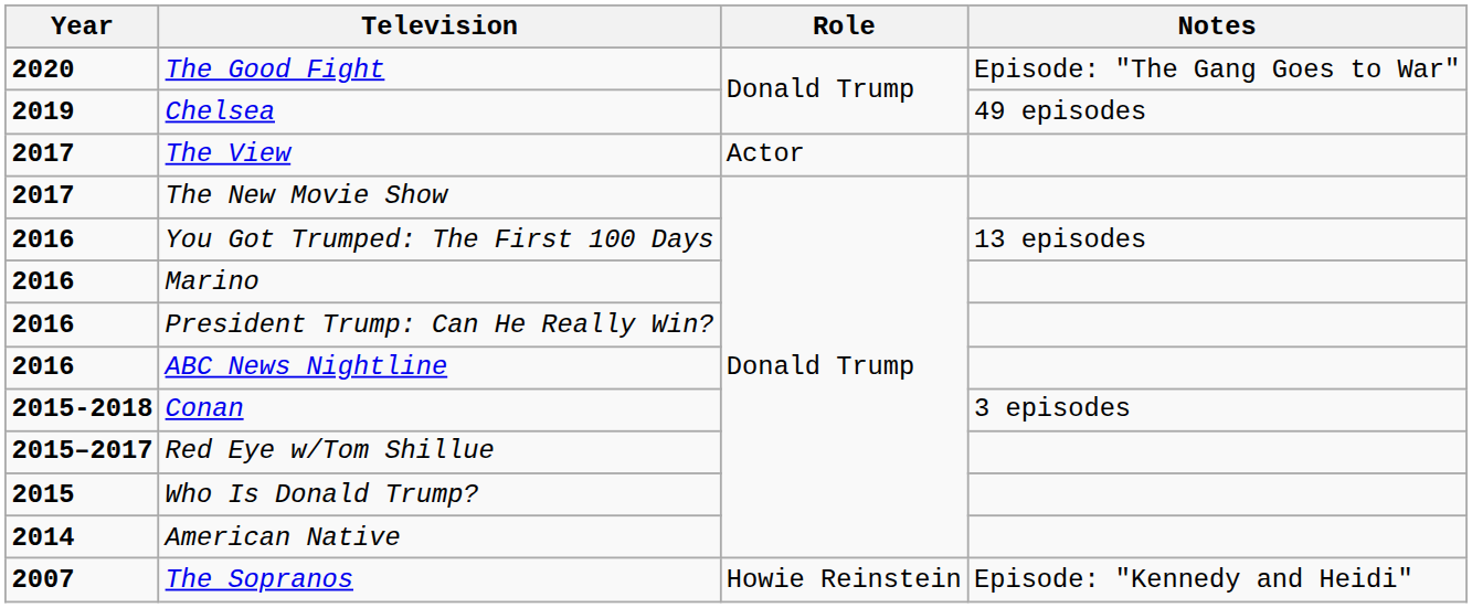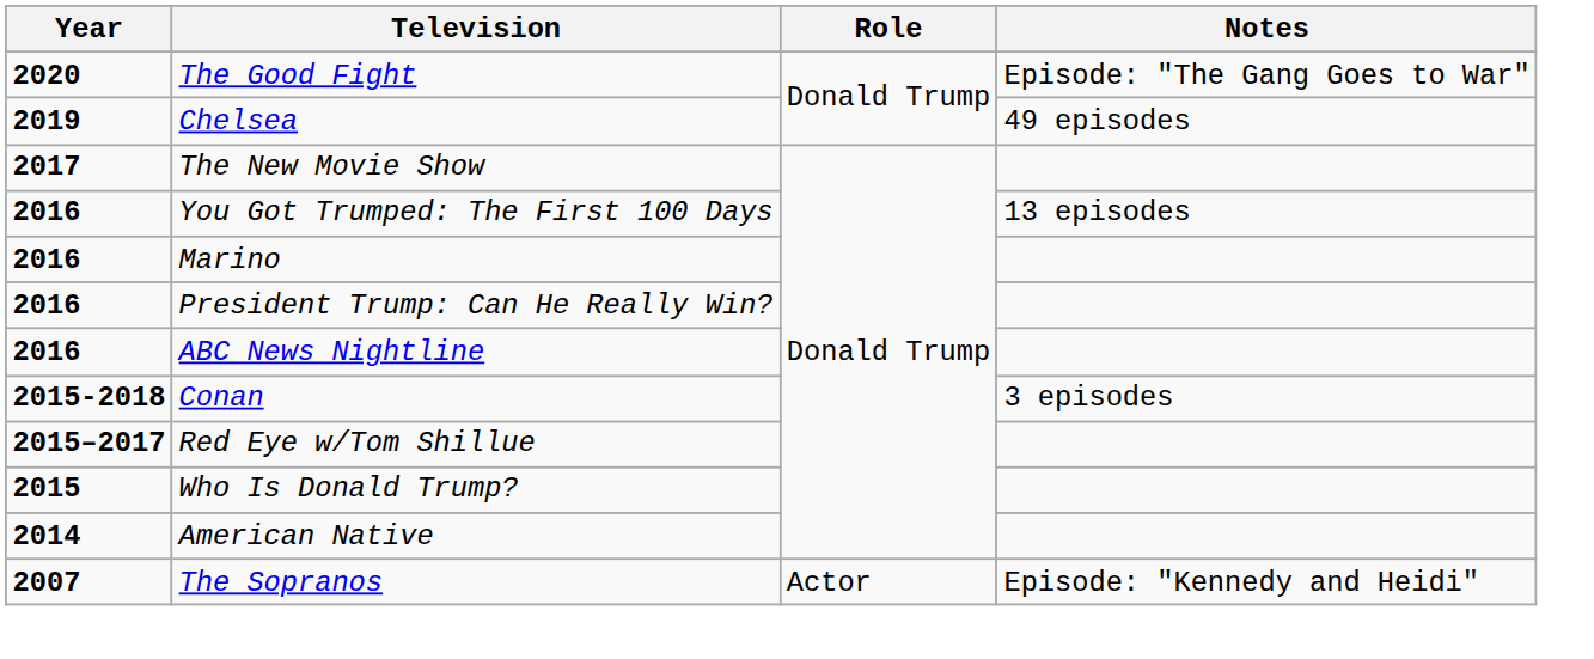- row: 2017 | The View | Actor
The Sopranos | Role: Howie Reinstein -> Actor
